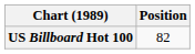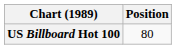US Billboard Hot 100 | Position: 82 -> 80
